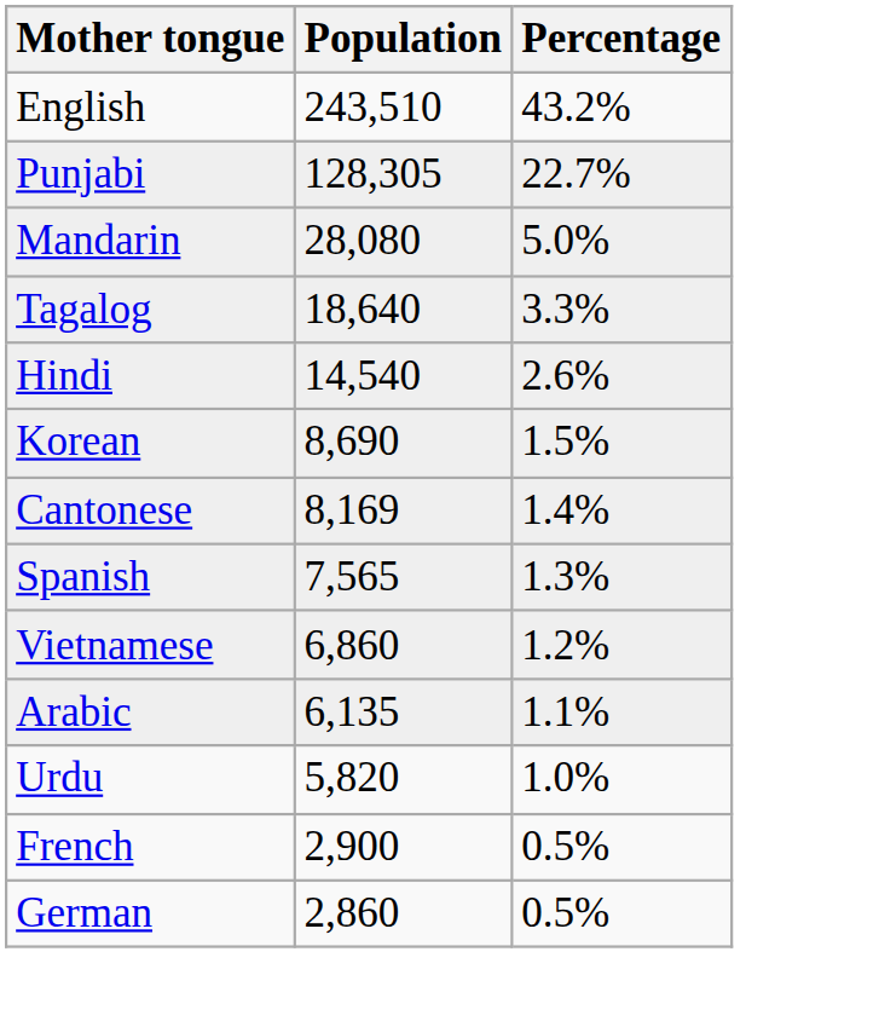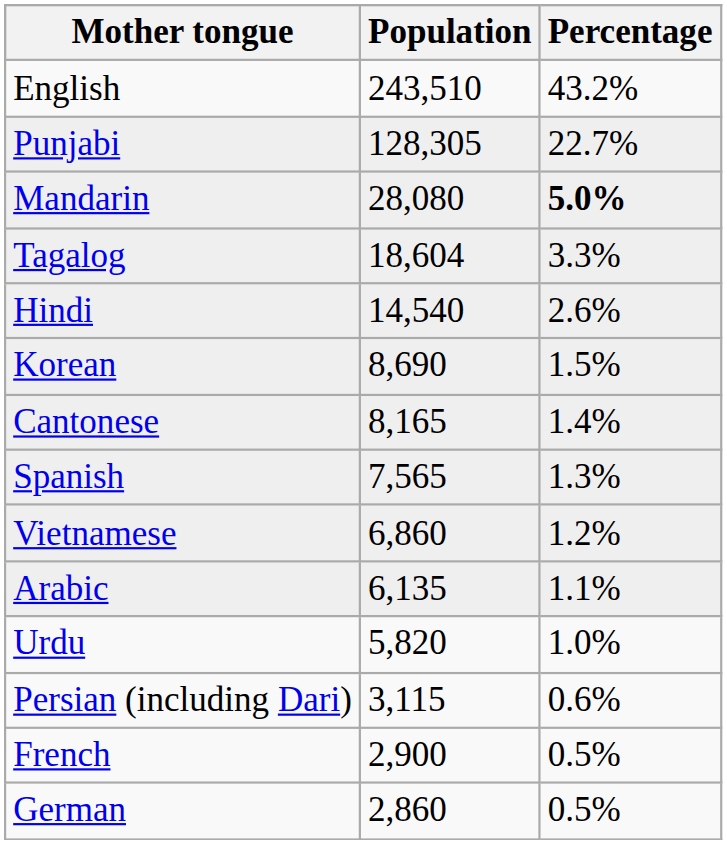Mandarin | Percentage: normal -> bold
Tagalog | Population: 18,640 -> 18,604
Cantonese | Population: 8,169 -> 8,165
+ row: Persian (including Dari) | 3,115 | 0.6%
